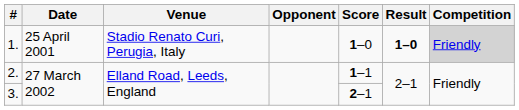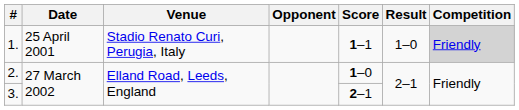1. | Score: 1–0 -> 1–1
1. | Result: bold -> normal
2. | Score: 1–1 -> 1–0
